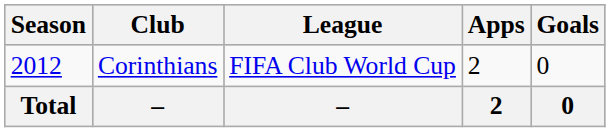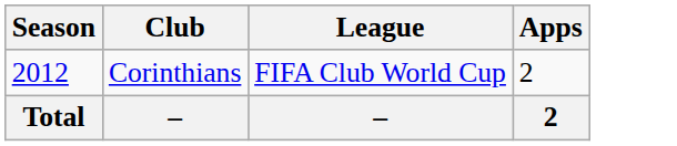- column: Goals | 0 | 0
